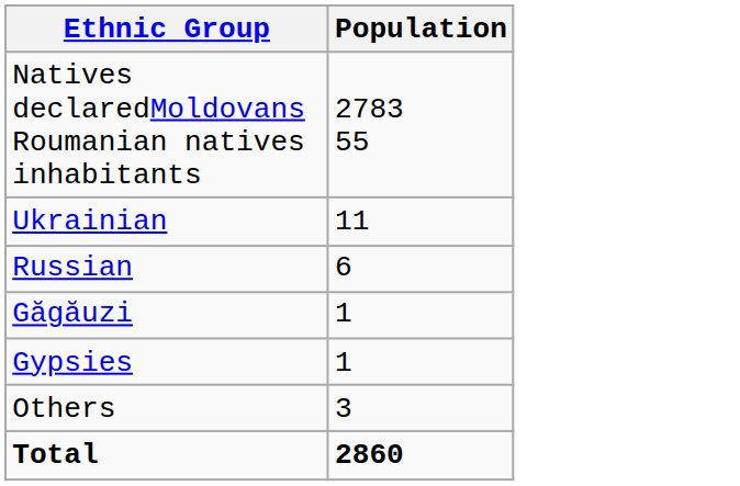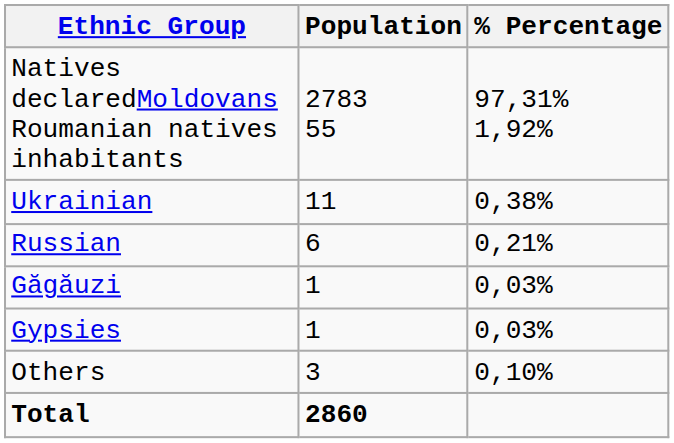+ column: % Percentage | 97,31% 1,92% | 0,38% | 0,21% | 0,03% | 0,03% | 0,10%
